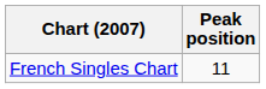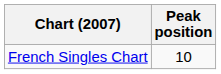French Singles Chart | Peak position: 11 -> 10
